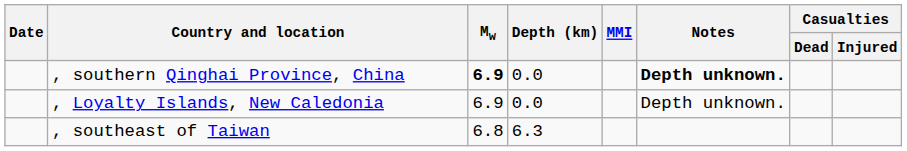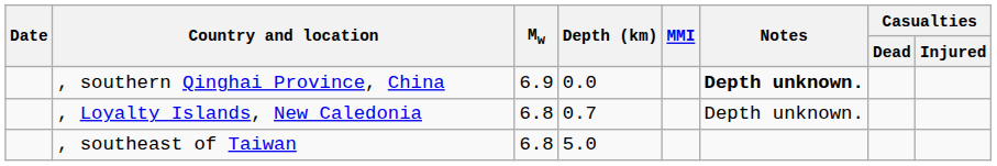, southern Qinghai Province, China | Mw: bold -> normal
, Loyalty Islands, New Caledonia | Mw: 6.9 -> 6.8
, Loyalty Islands, New Caledonia | Depth (km): 0.0 -> 0.7
, southeast of Taiwan | Depth (km): 6.3 -> 5.0
